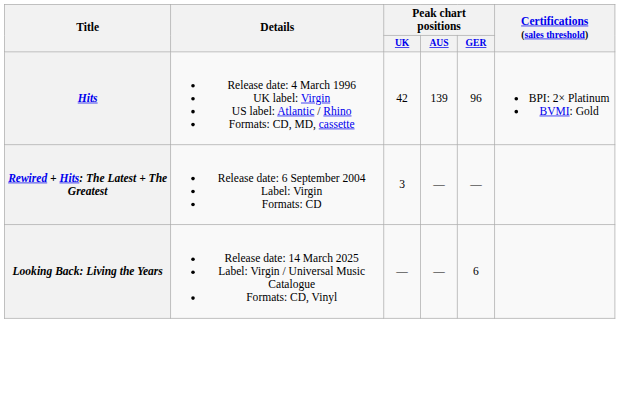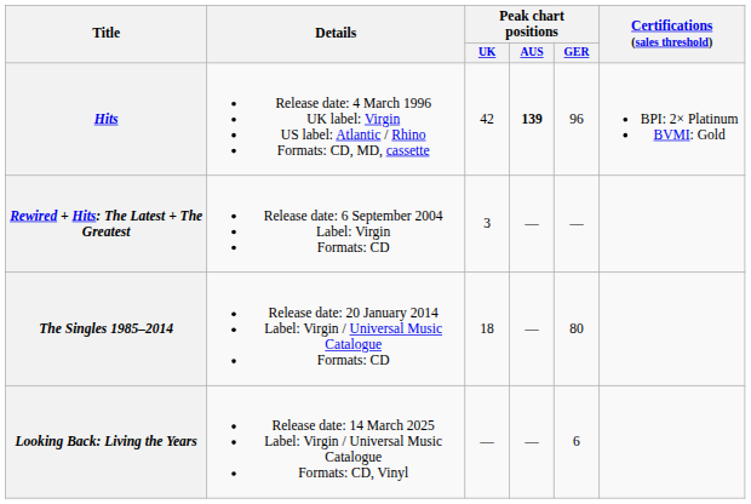Hits | Peak chart positions / AUS: normal -> bold
+ row: The Singles 1985–2014 | Release date: 20 January 2014 Label: Virgin / Universal Music Catalogue Formats: CD | 18 | — | 80
